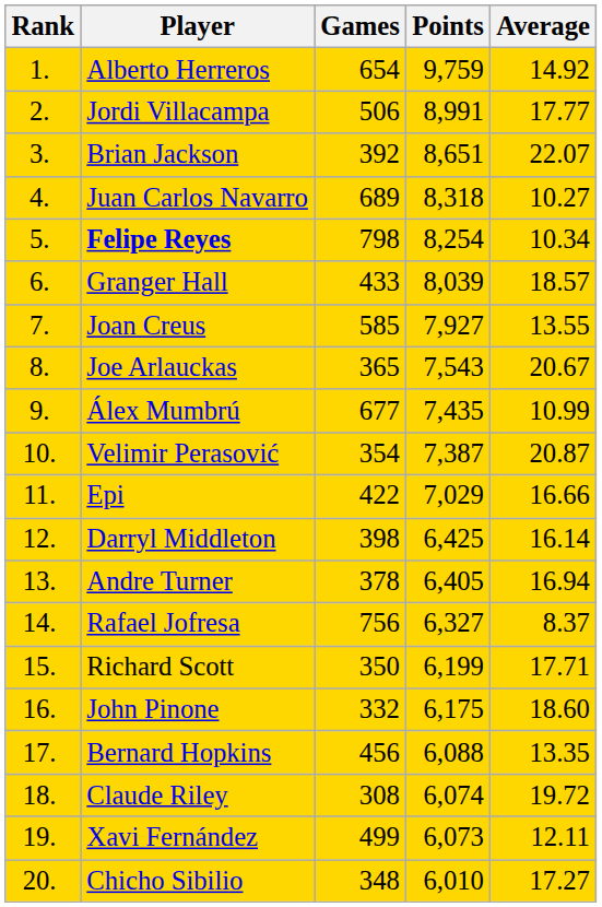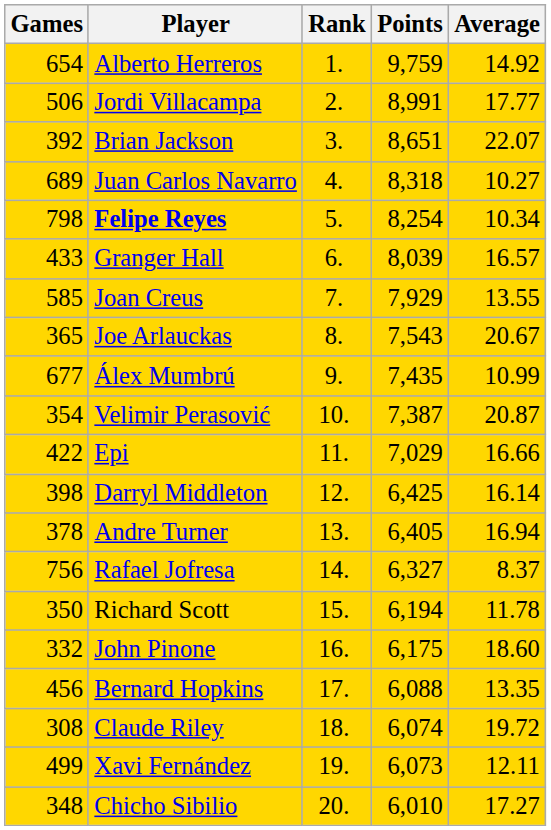columns swapped: Rank <-> Games
Granger Hall | Average: 18.57 -> 16.57
Joan Creus | Points: 7,927 -> 7,929
Richard Scott | Points: 6,199 -> 6,194
Richard Scott | Average: 17.71 -> 11.78
